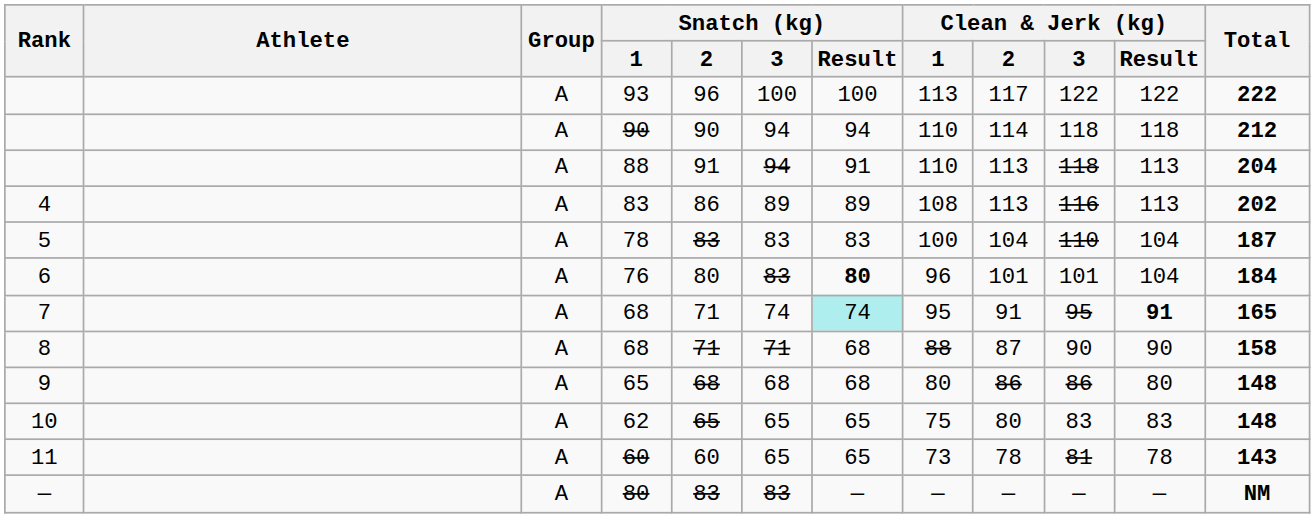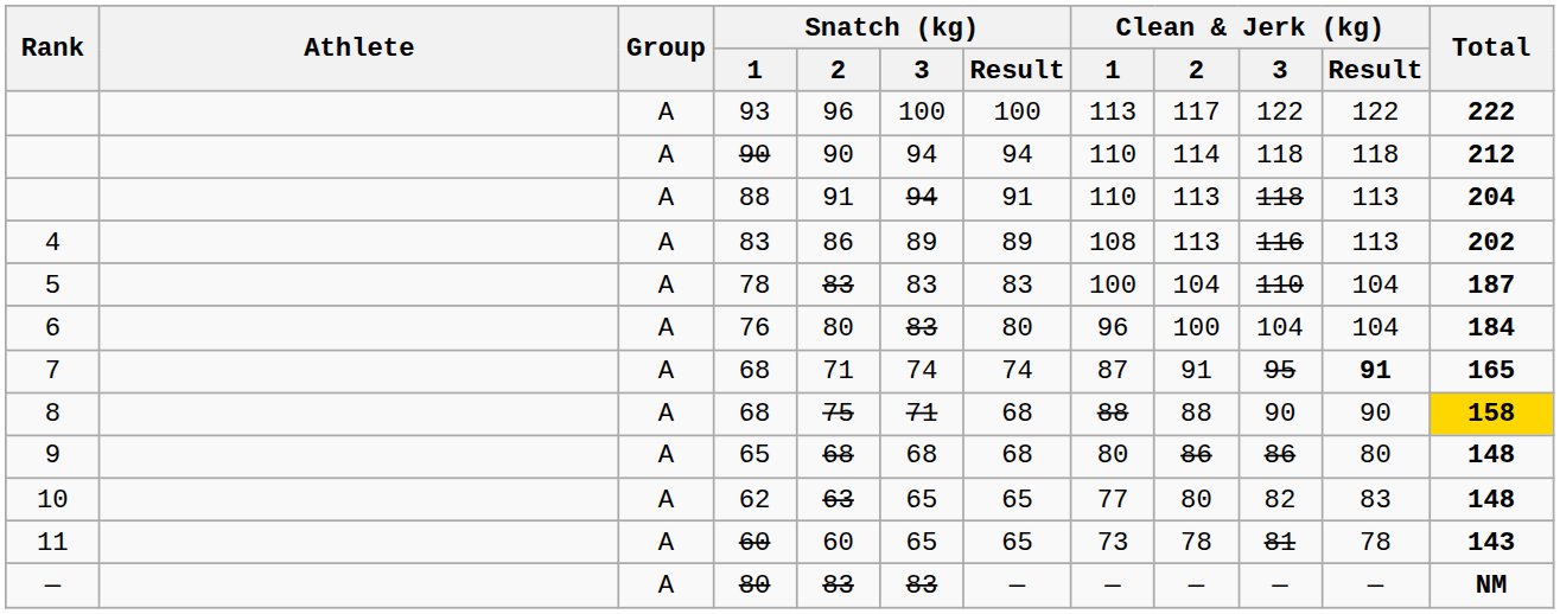76 | Snatch (kg) / Result: bold -> normal
76 | Clean & Jerk (kg) / 2: 101 -> 100
76 | Clean & Jerk (kg) / 3: 101 -> 104
7 / 68 | Snatch (kg) / Result: paleturquoise background -> no background
7 / 68 | Clean & Jerk (kg) / 1: 95 -> 87
8 / 68 | Snatch (kg) / 2: 71 -> 75
8 / 68 | Clean & Jerk (kg) / 2: 87 -> 88
8 / 68 | Total: no background -> gold background
62 | Snatch (kg) / 2: 65 -> 63
62 | Clean & Jerk (kg) / 1: 75 -> 77
62 | Clean & Jerk (kg) / 3: 83 -> 82
